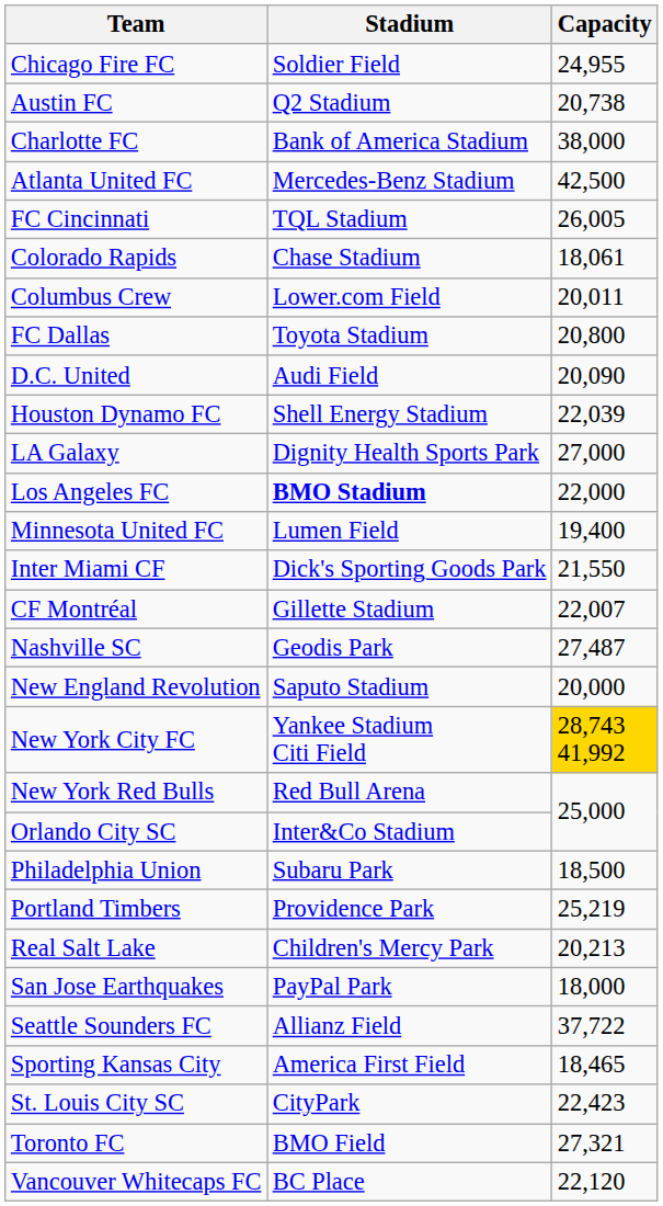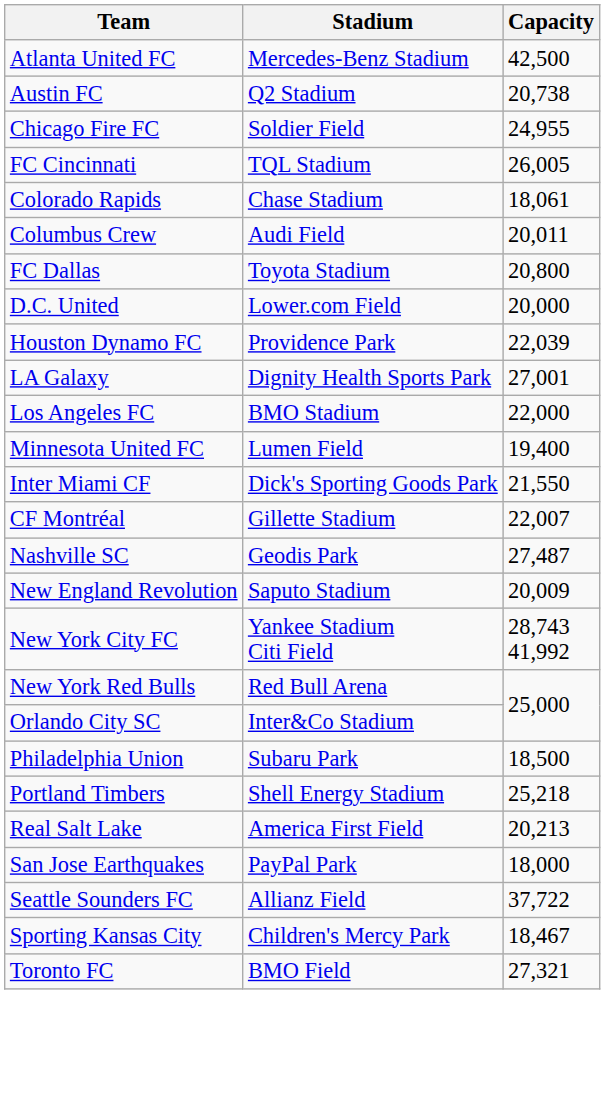rows swapped: Atlanta United FC <-> Chicago Fire FC
- row: Charlotte FC | Bank of America Stadium | 38,000
Columbus Crew | Stadium: Lower.com Field -> Audi Field
D.C. United | Stadium: Audi Field -> Lower.com Field
D.C. United | Capacity: 20,090 -> 20,000
Houston Dynamo FC | Stadium: Shell Energy Stadium -> Providence Park
LA Galaxy | Capacity: 27,000 -> 27,001
Los Angeles FC | Stadium: bold -> normal
New England Revolution | Capacity: 20,000 -> 20,009
New York City FC | Capacity: gold background -> no background
Portland Timbers | Stadium: Providence Park -> Shell Energy Stadium
Portland Timbers | Capacity: 25,219 -> 25,218
Real Salt Lake | Stadium: Children's Mercy Park -> America First Field
Sporting Kansas City | Stadium: America First Field -> Children's Mercy Park
Sporting Kansas City | Capacity: 18,465 -> 18,467
- row: St. Louis City SC | CityPark | 22,423
- row: Vancouver Whitecaps FC | BC Place | 22,120
